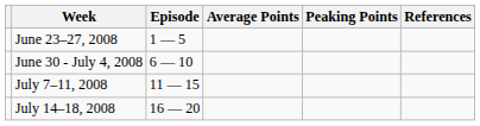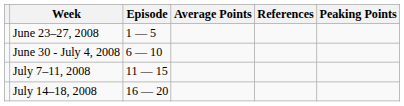columns swapped: Peaking Points <-> References
